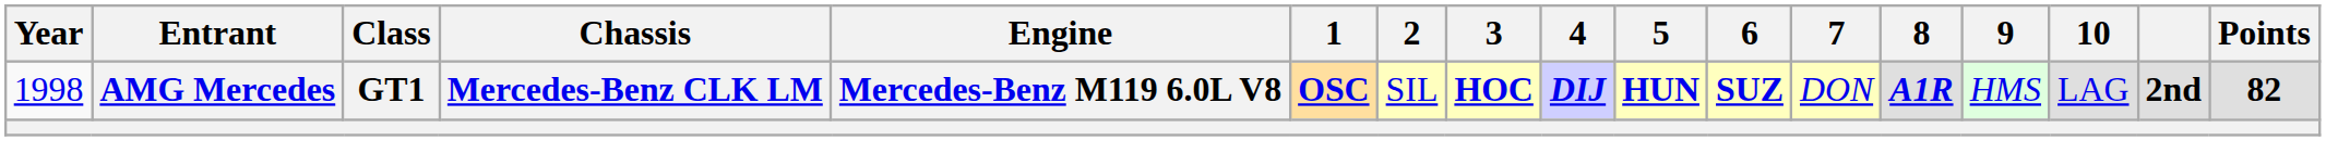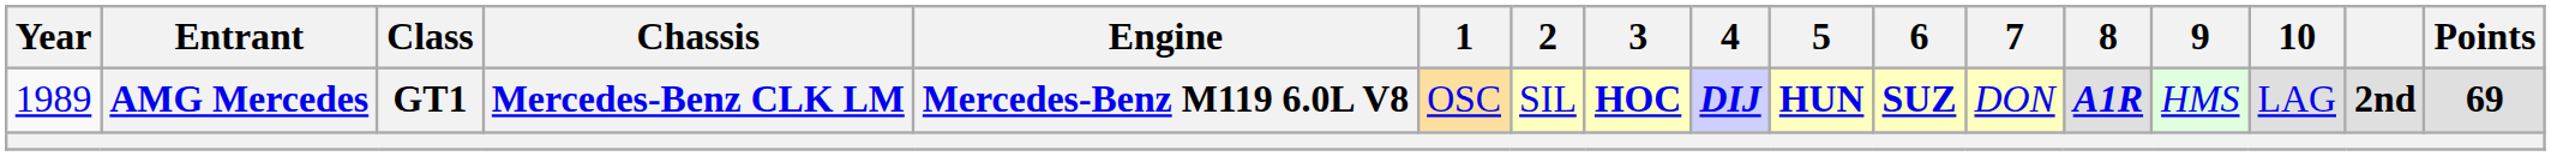AMG Mercedes | Year: 1998 -> 1989
AMG Mercedes | 1: bold -> normal
AMG Mercedes | Points: 82 -> 69
